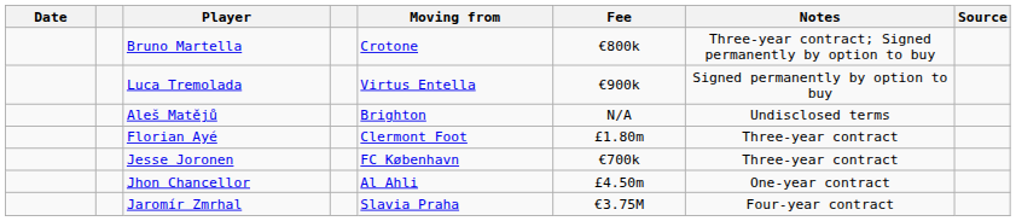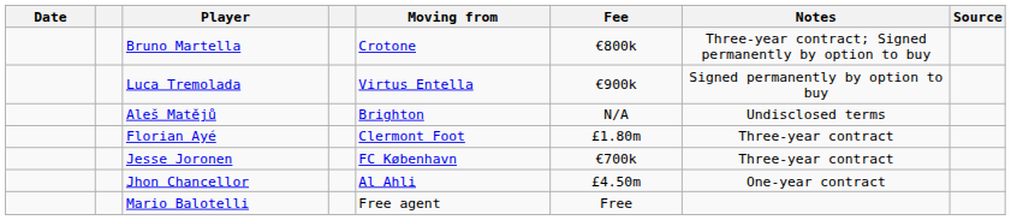- row: Jaromír Zmrhal | Slavia Praha | €3.75M | Four-year contract
+ row: Mario Balotelli | Free agent | Free
